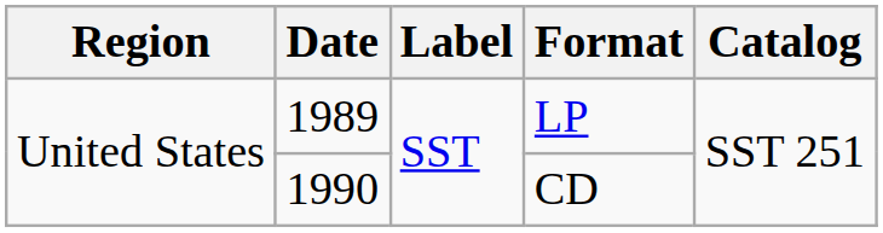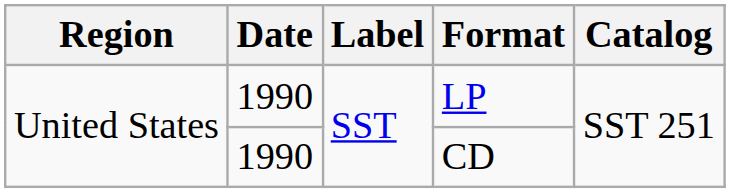LP | Date: 1989 -> 1990
